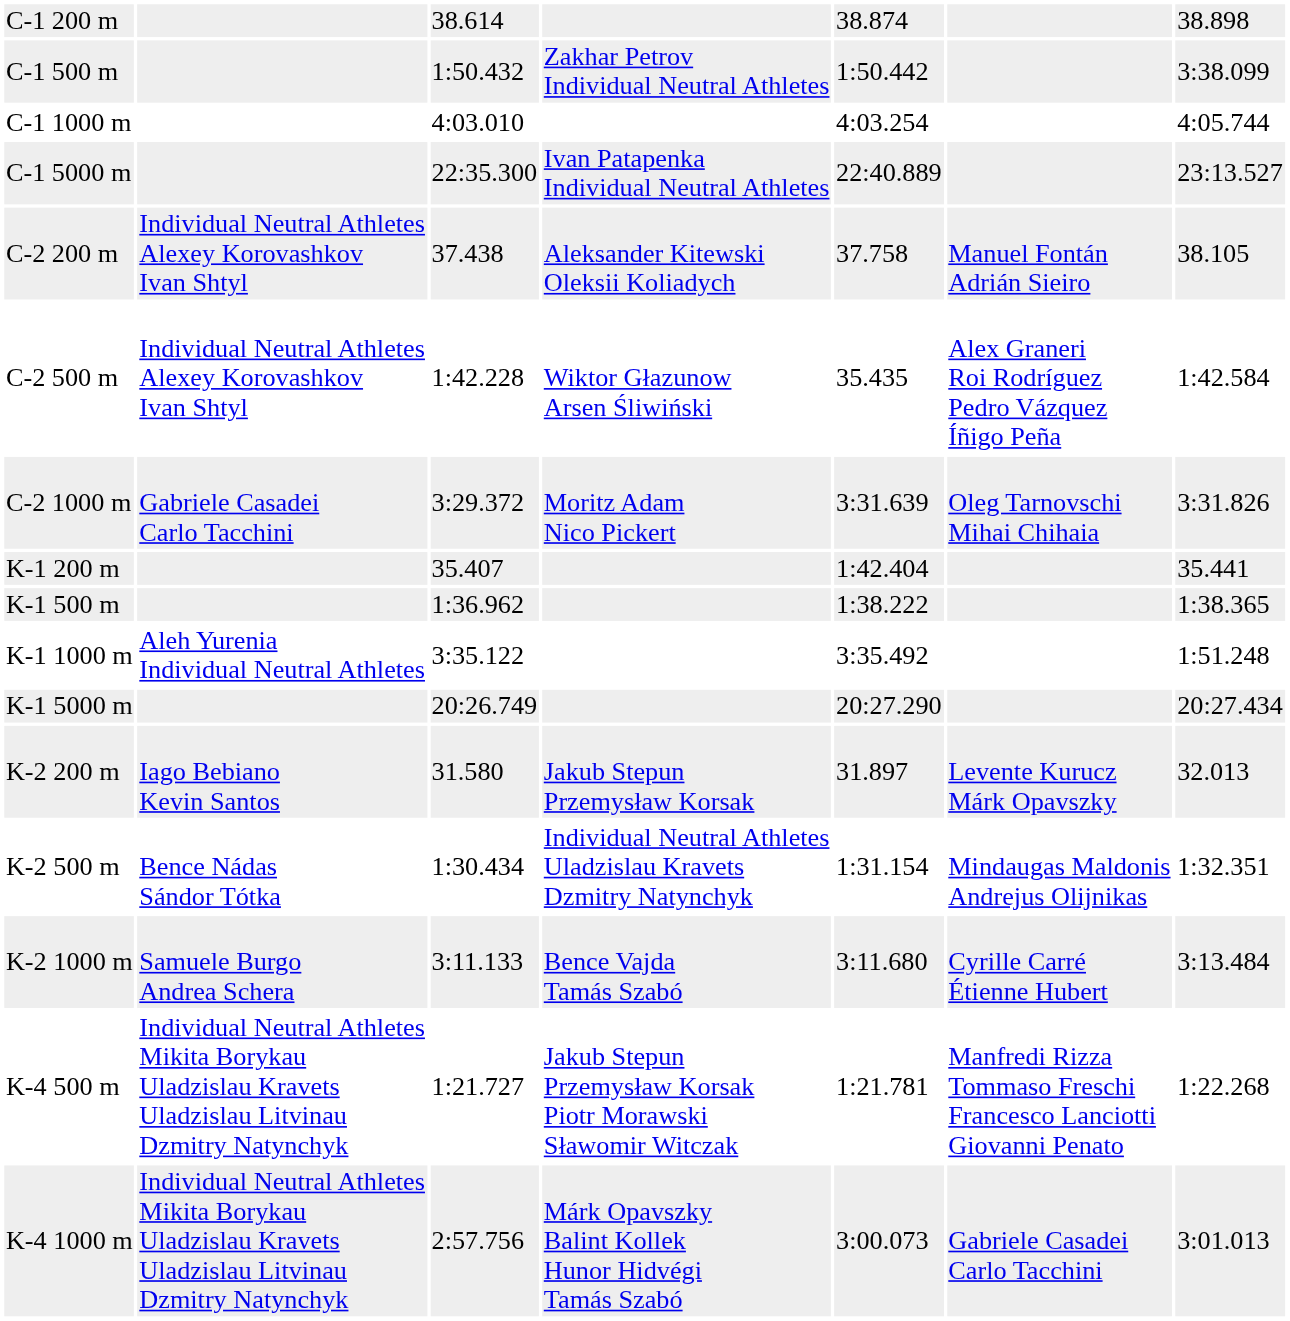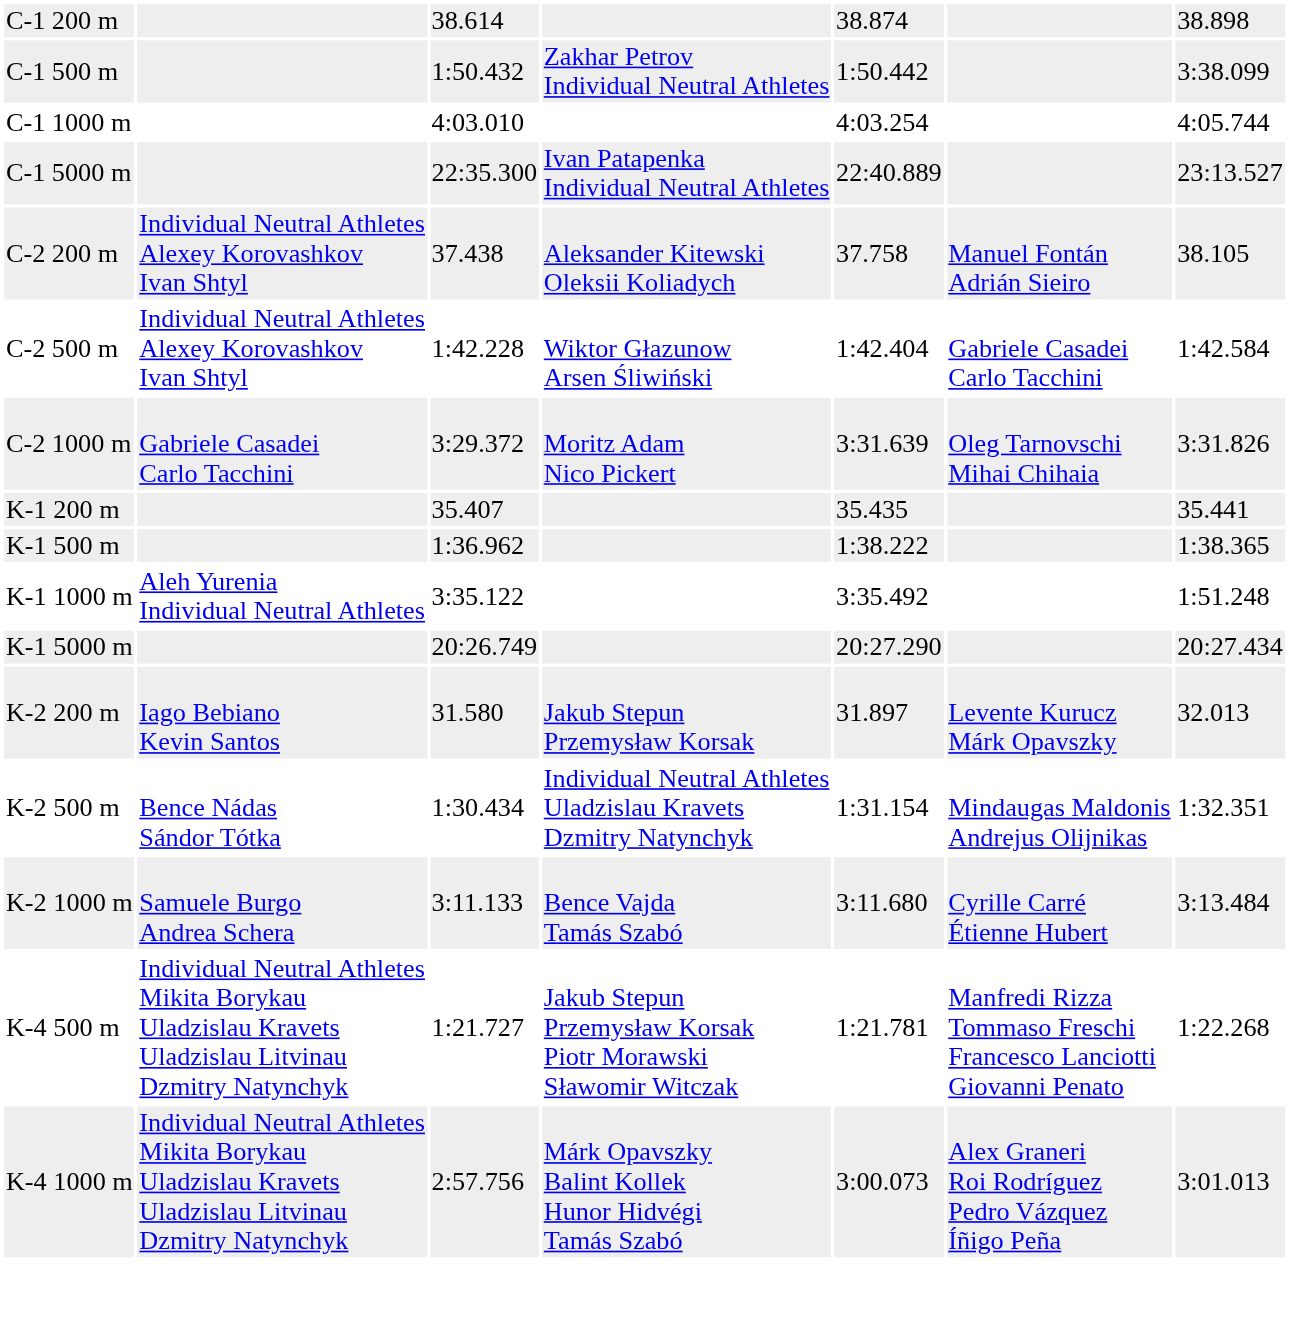C-2 500 m | column 5: 35.435 -> 1:42.404
C-2 500 m | column 6: Alex Graneri Roi Rodríguez Pedro Vázquez Íñigo Peña -> Gabriele Casadei Carlo Tacchini
K-1 200 m | column 5: 1:42.404 -> 35.435
K-4 1000 m | column 6: Gabriele Casadei Carlo Tacchini -> Alex Graneri Roi Rodríguez Pedro Vázquez Íñigo Peña
